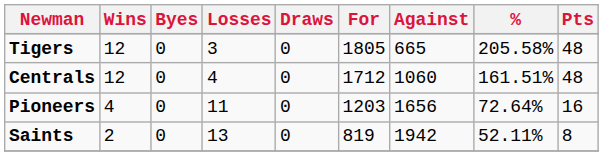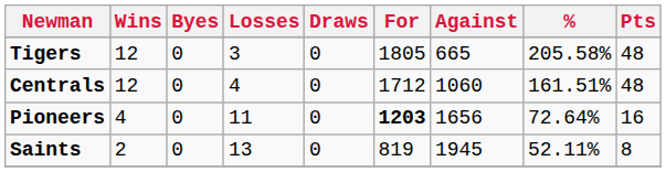Pioneers | For: normal -> bold
Saints | Against: 1942 -> 1945
